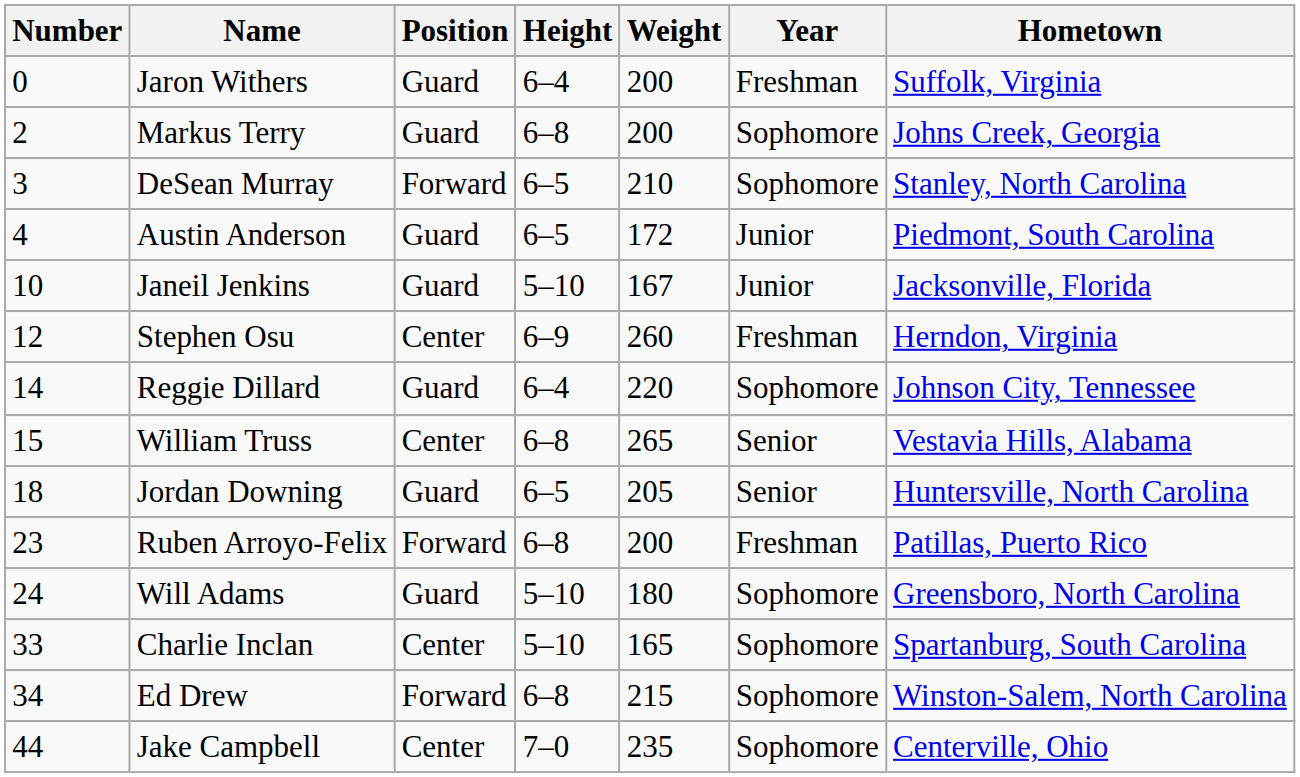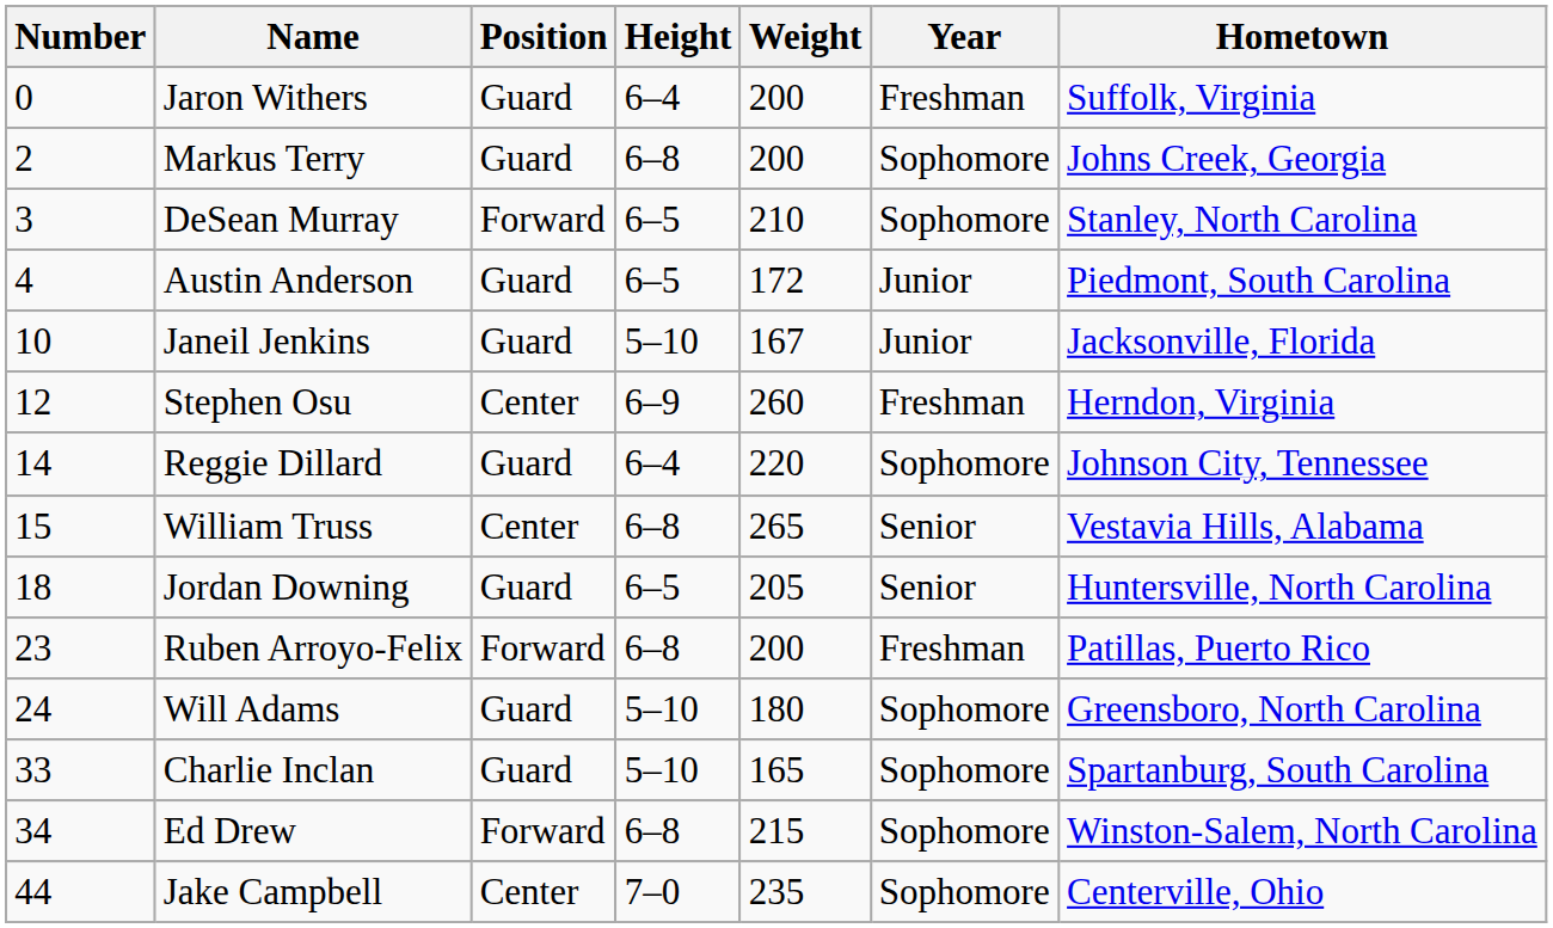Charlie Inclan | Position: Center -> Guard
